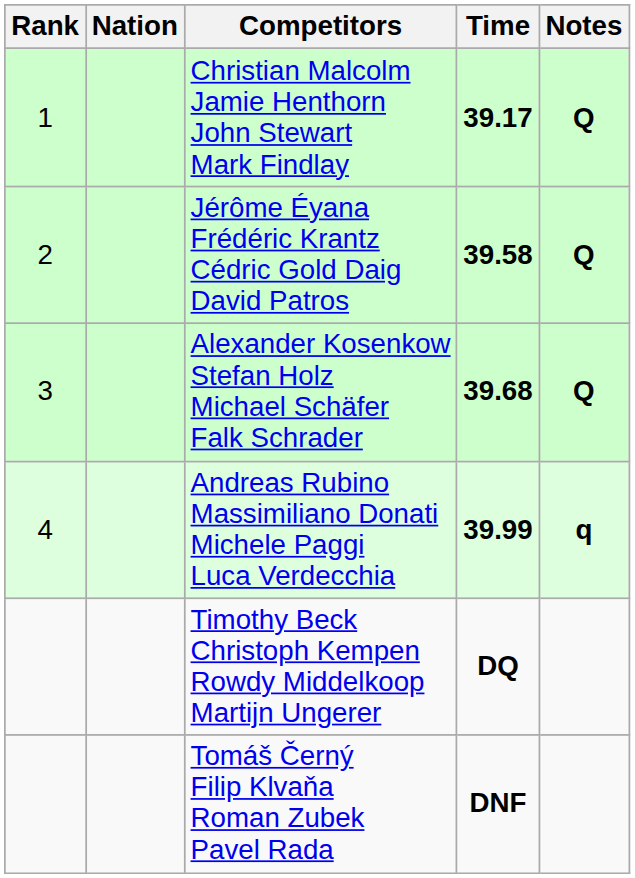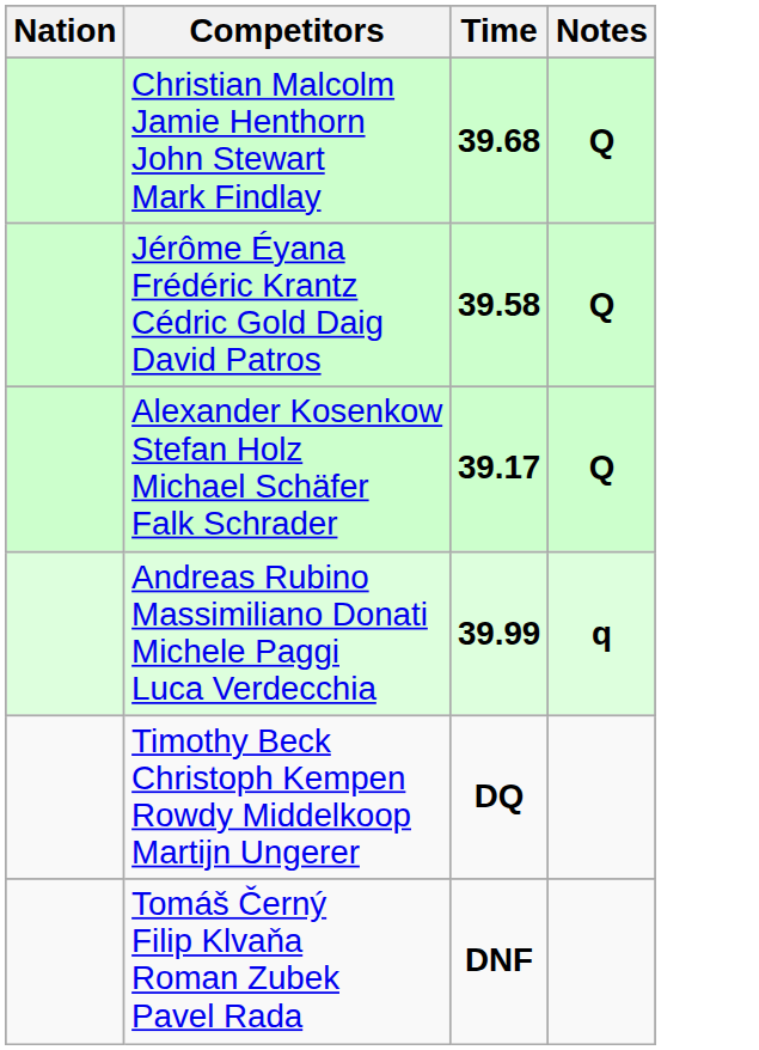- column: Rank | 1 | 2 | 3 | 4
Christian Malcolm Jamie Henthorn John Stewart Mark Findlay | Time: 39.17 -> 39.68
Alexander Kosenkow Stefan Holz Michael Schäfer Falk Schrader | Time: 39.68 -> 39.17
